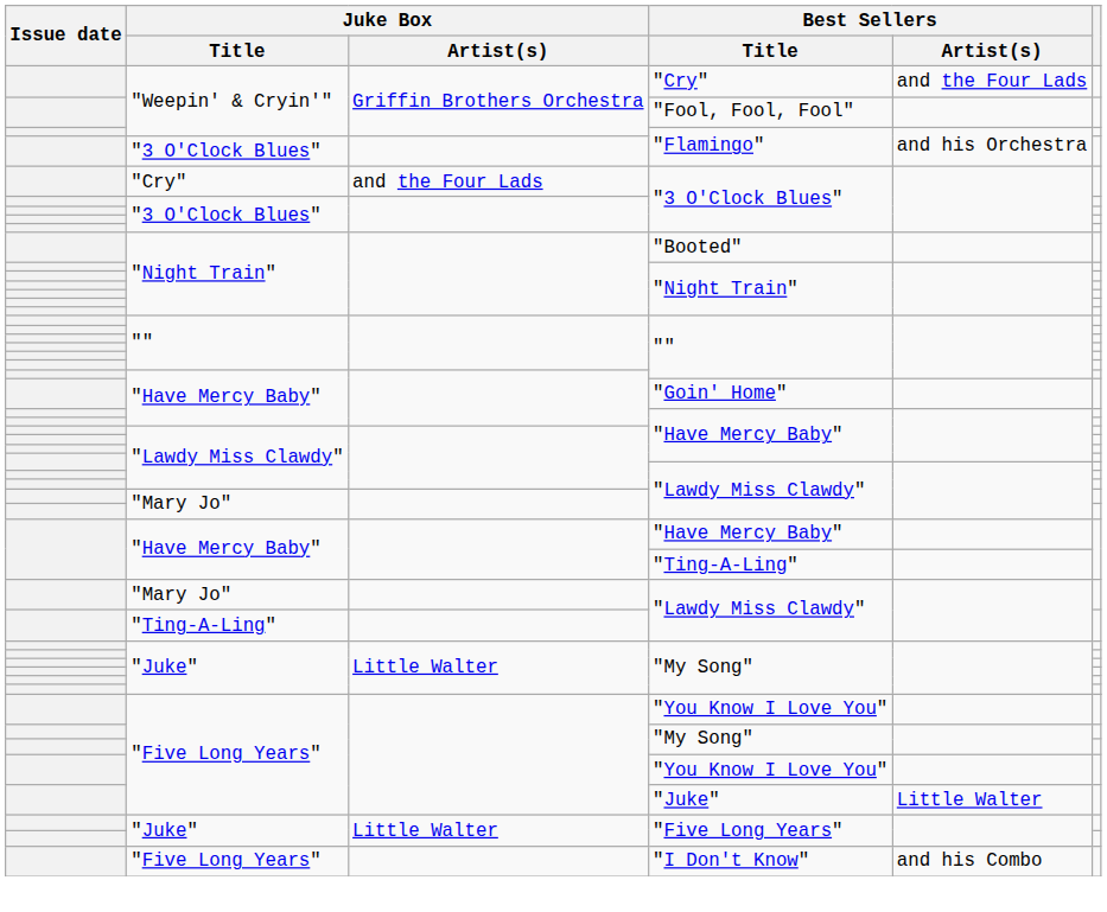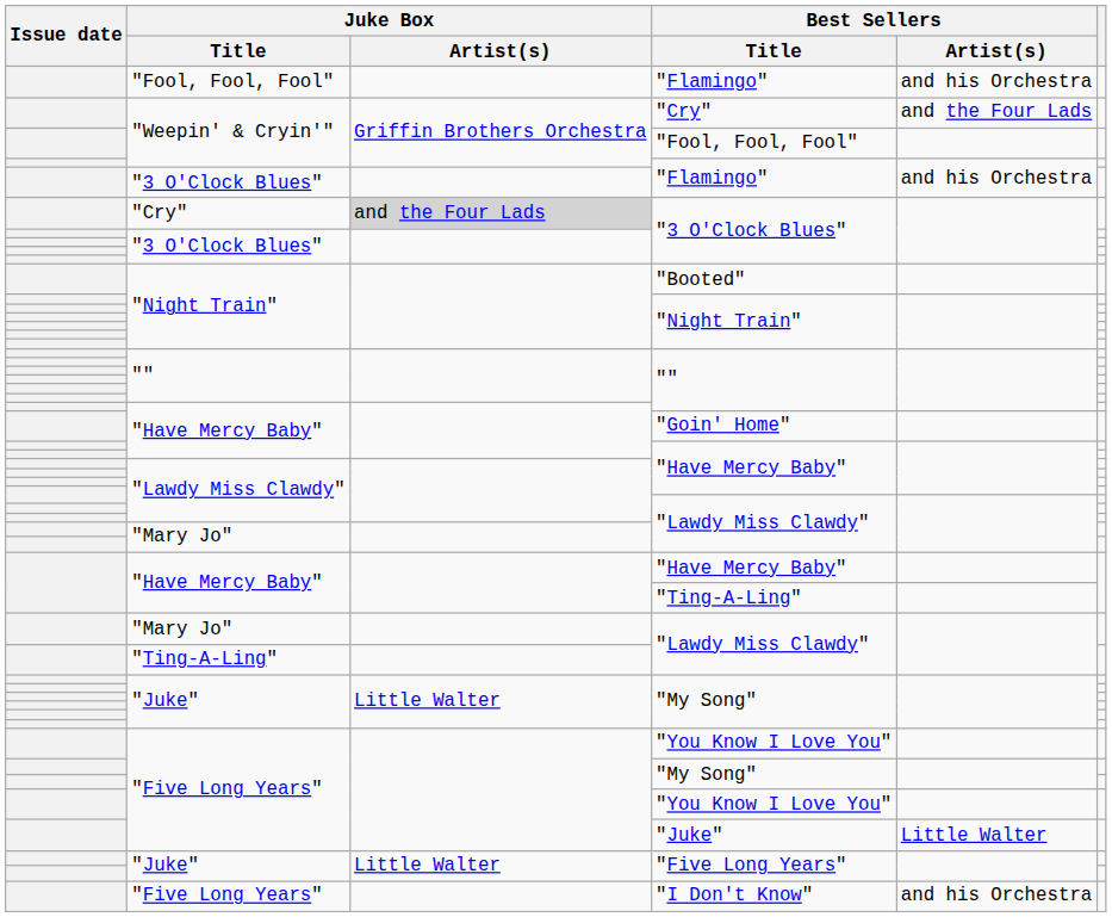+ row: "Fool, Fool, Fool" | "Flamingo" | and his Orchestra
"Cry" / "3 O'Clock Blues" | Juke Box / Artist(s): no background -> lightgrey background
"I Don't Know" | Best Sellers / Artist(s): and his Combo -> and his Orchestra
